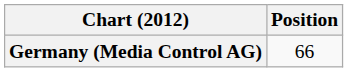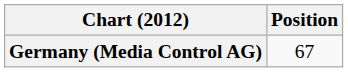Germany (Media Control AG) | Position: 66 -> 67
